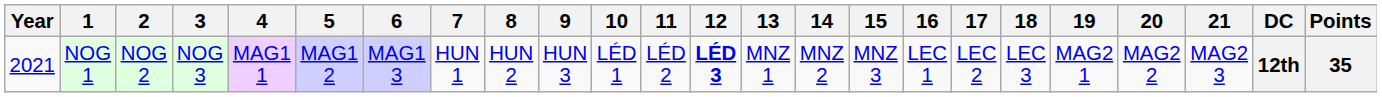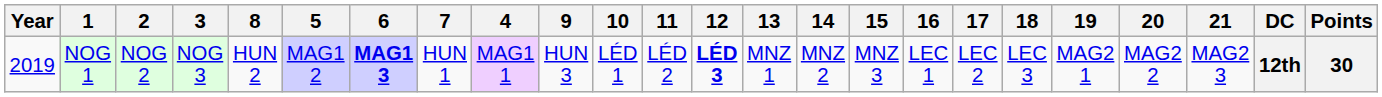columns swapped: 4 <-> 8
NOG 1 | Year: 2021 -> 2019
NOG 1 | 6: normal -> bold
NOG 1 | Points: 35 -> 30
